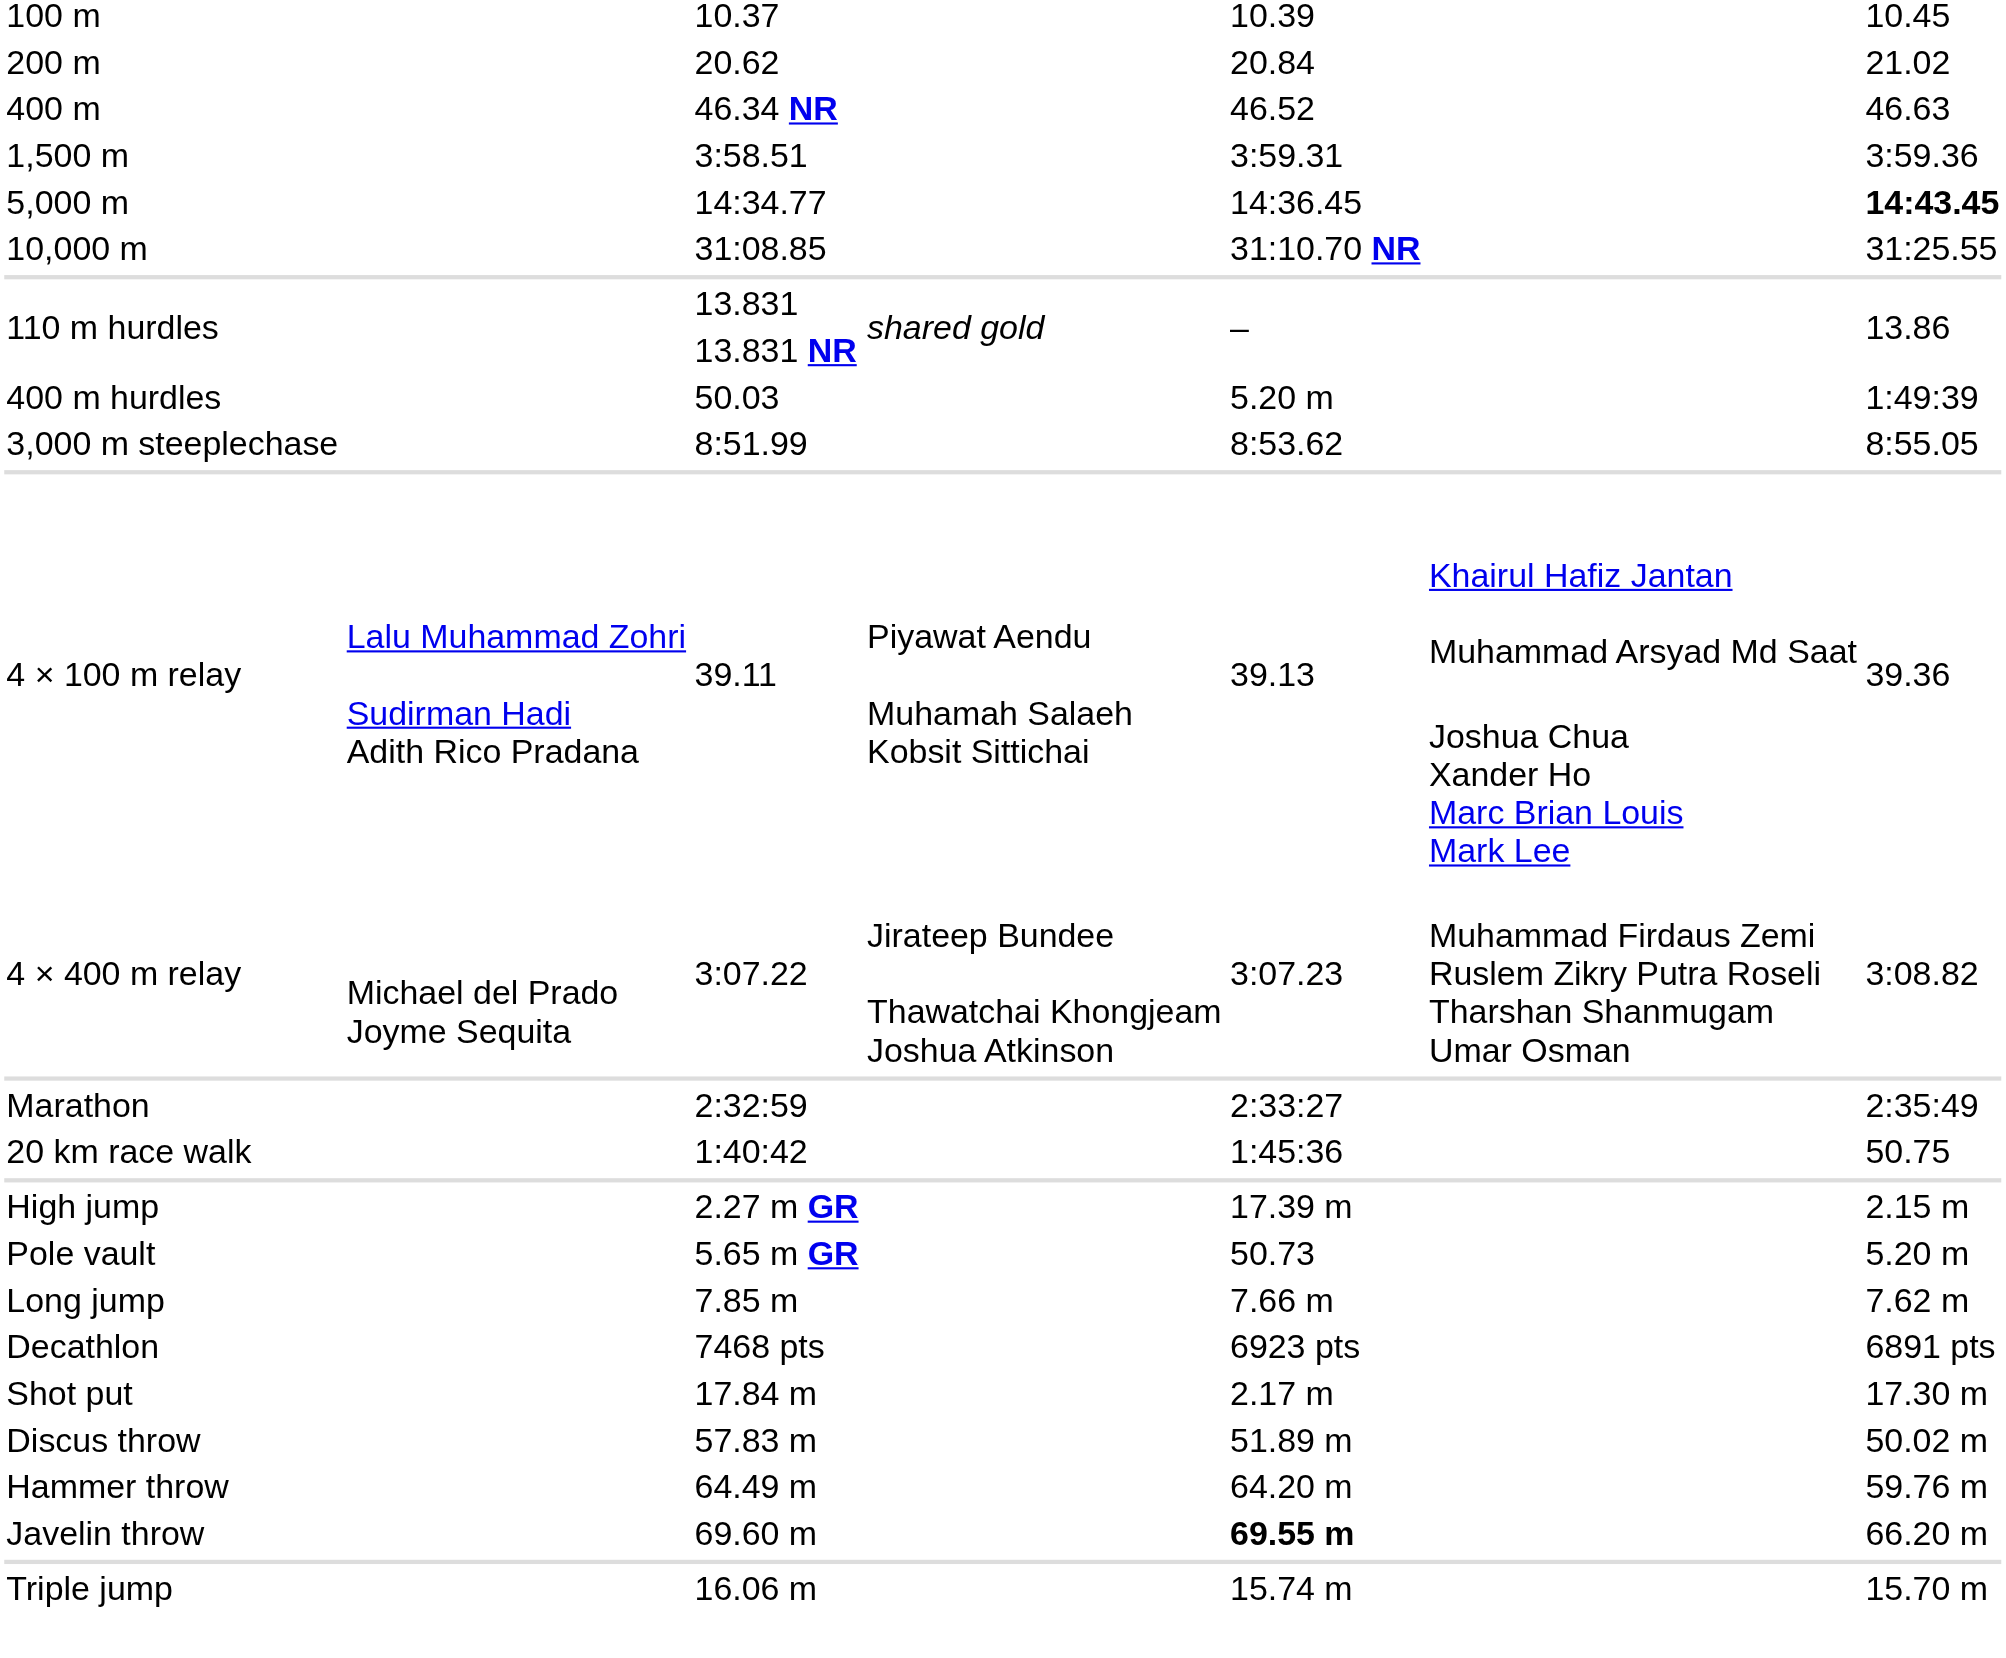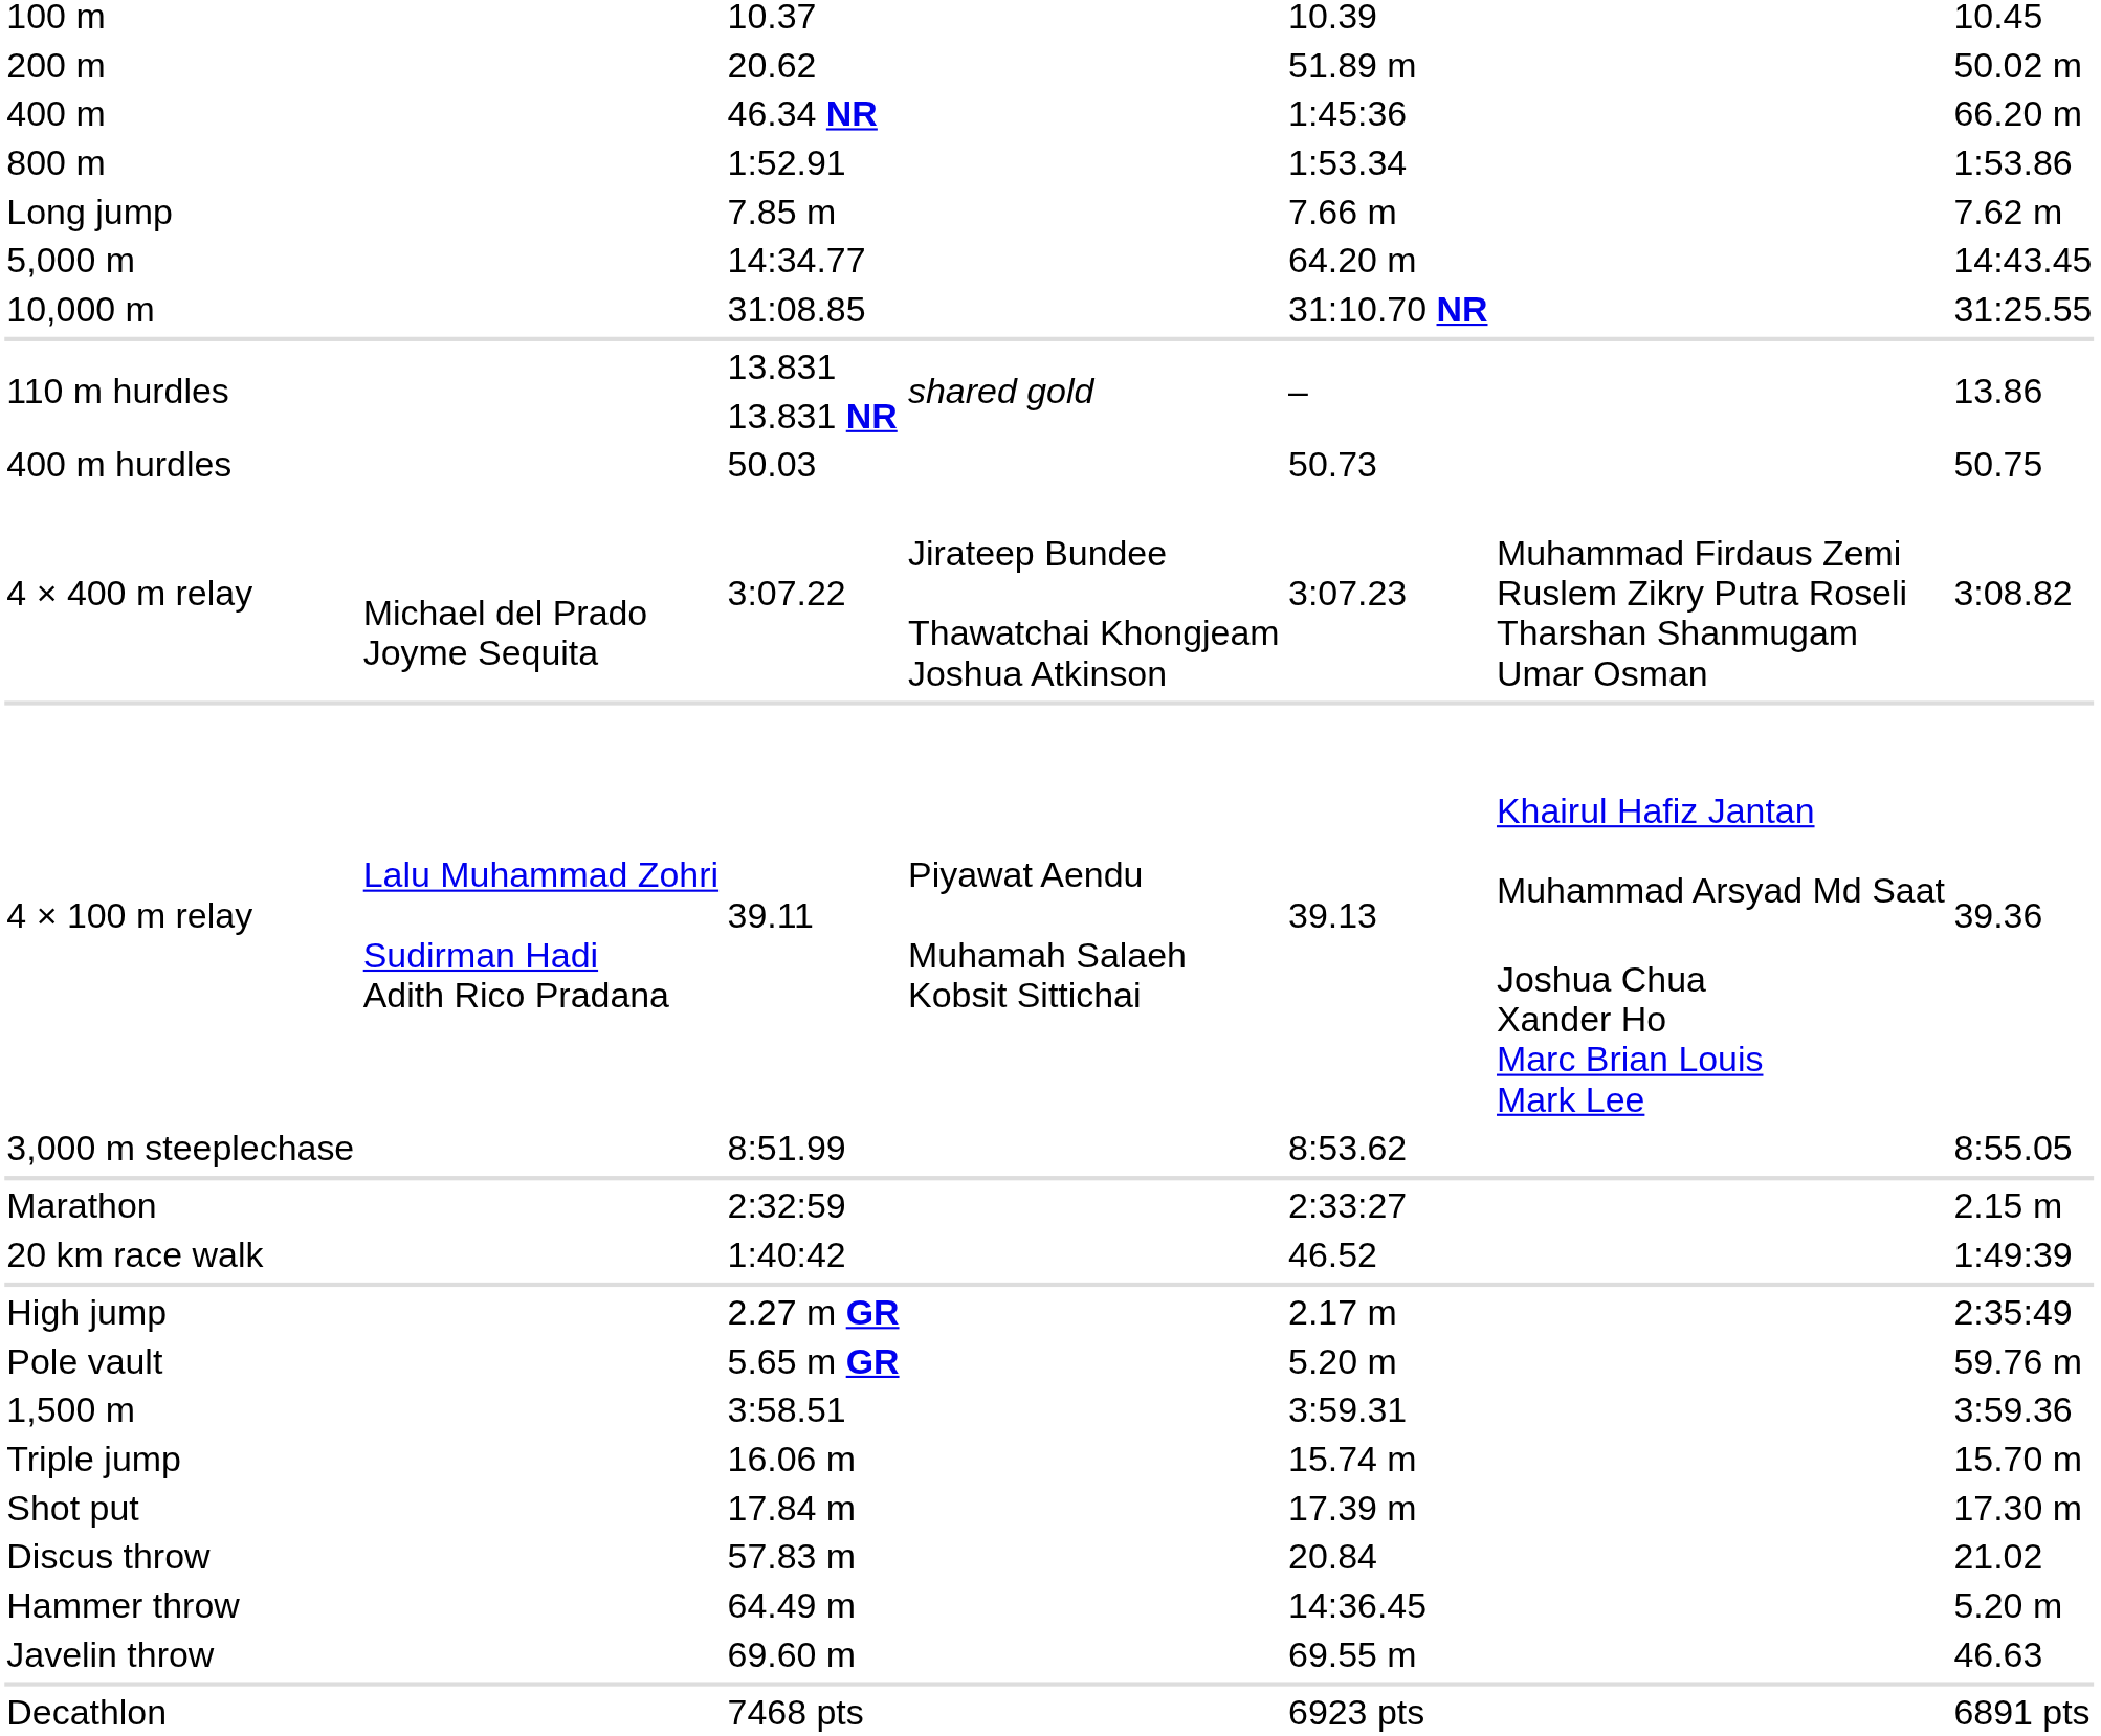20.62 | column 5: 20.84 -> 51.89 m
20.62 | column 7: 21.02 -> 50.02 m
46.34 NR | column 5: 46.52 -> 1:45:36
46.34 NR | column 7: 46.63 -> 66.20 m
+ row: 800 m | 1:52.91 | 1:53.34 | 1:53.86
rows swapped: 3:58.51 <-> 7.85 m
14:34.77 | column 5: 14:36.45 -> 64.20 m
14:34.77 | column 7: bold -> normal
50.03 | column 5: 5.20 m -> 50.73
50.03 | column 7: 1:49:39 -> 50.75
rows swapped: 8:51.99 <-> 3:07.22
2:32:59 | column 7: 2:35:49 -> 2.15 m
1:40:42 | column 5: 1:45:36 -> 46.52
1:40:42 | column 7: 50.75 -> 1:49:39
2.27 m GR | column 5: 17.39 m -> 2.17 m
2.27 m GR | column 7: 2.15 m -> 2:35:49
5.65 m GR | column 5: 50.73 -> 5.20 m
5.65 m GR | column 7: 5.20 m -> 59.76 m
rows swapped: 16.06 m <-> 7468 pts
17.84 m | column 5: 2.17 m -> 17.39 m
57.83 m | column 5: 51.89 m -> 20.84
57.83 m | column 7: 50.02 m -> 21.02
64.49 m | column 5: 64.20 m -> 14:36.45
64.49 m | column 7: 59.76 m -> 5.20 m
69.60 m | column 5: bold -> normal
69.60 m | column 7: 66.20 m -> 46.63
